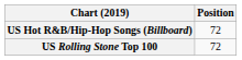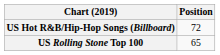US Rolling Stone Top 100 | Position: 72 -> 65
